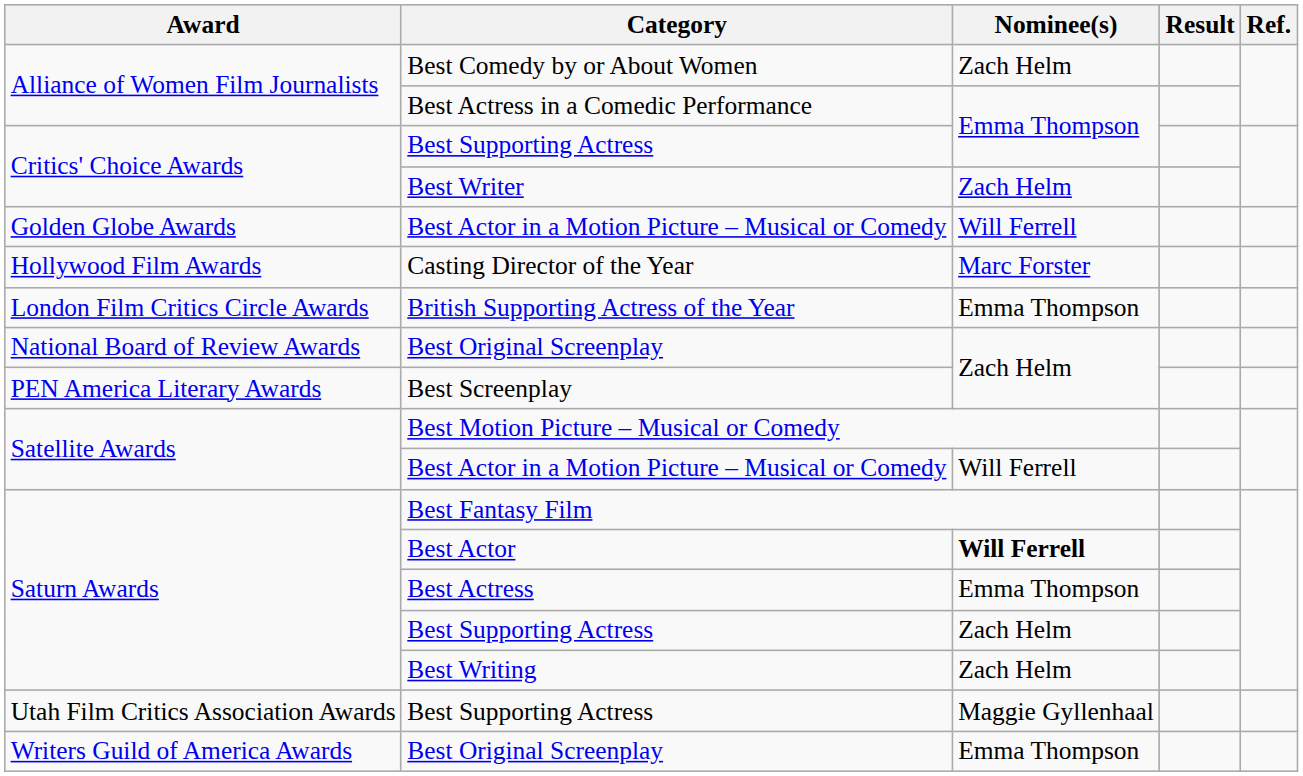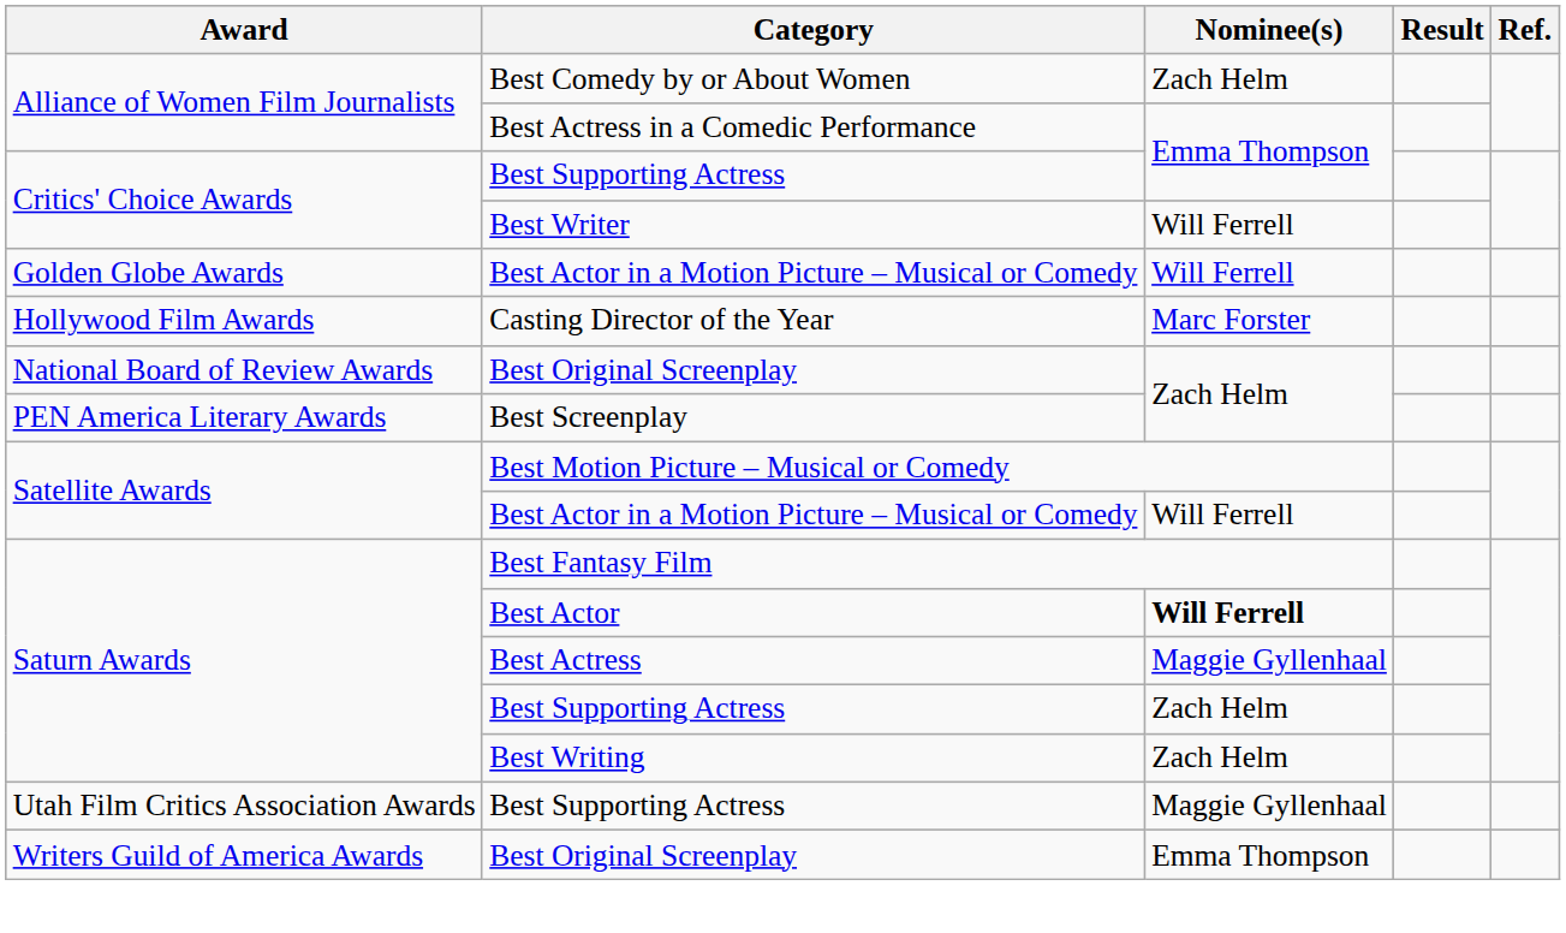Best Writer | Nominee(s): Zach Helm -> Will Ferrell
- row: London Film Critics Circle Awards | British Supporting Actress of the Year | Emma Thompson
Best Actress | Nominee(s): Emma Thompson -> Maggie Gyllenhaal
